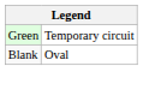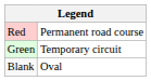+ row: Red | Permanent road course
